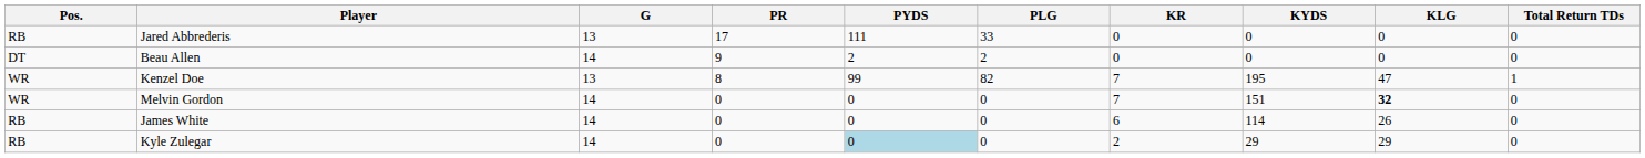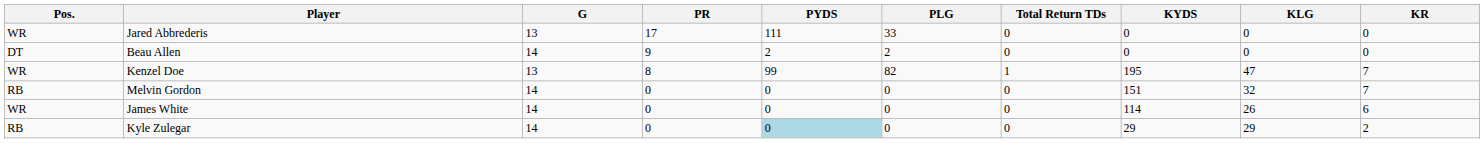columns swapped: KR <-> Total Return TDs
Jared Abbrederis | Pos.: RB -> WR
Melvin Gordon | Pos.: WR -> RB
Melvin Gordon | KLG: bold -> normal
James White | Pos.: RB -> WR
